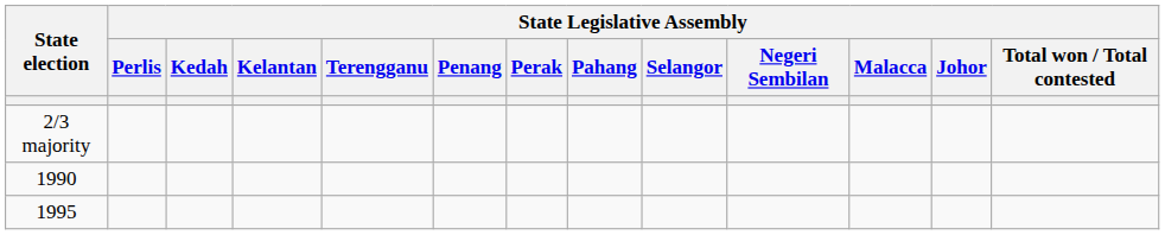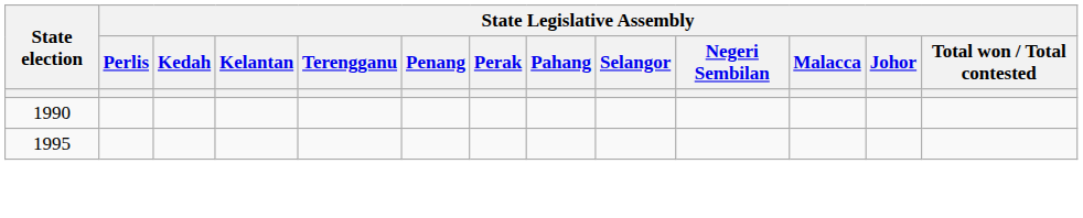- row: 2/3 majority
